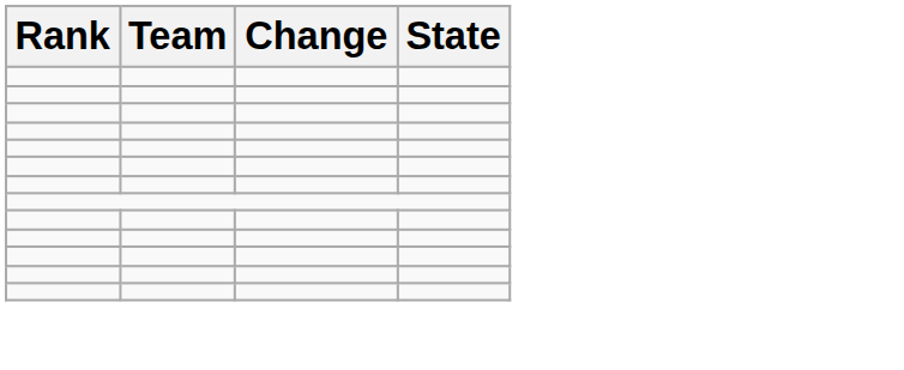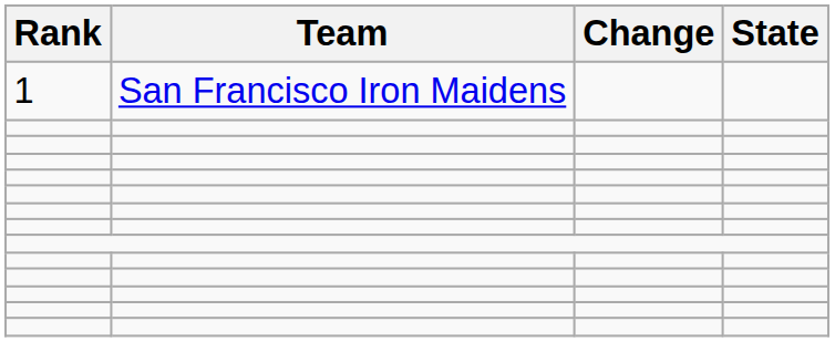+ row: 1 | San Francisco Iron Maidens
